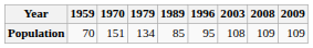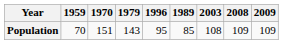columns swapped: 1989 <-> 1996
Population | 1979: 134 -> 143
